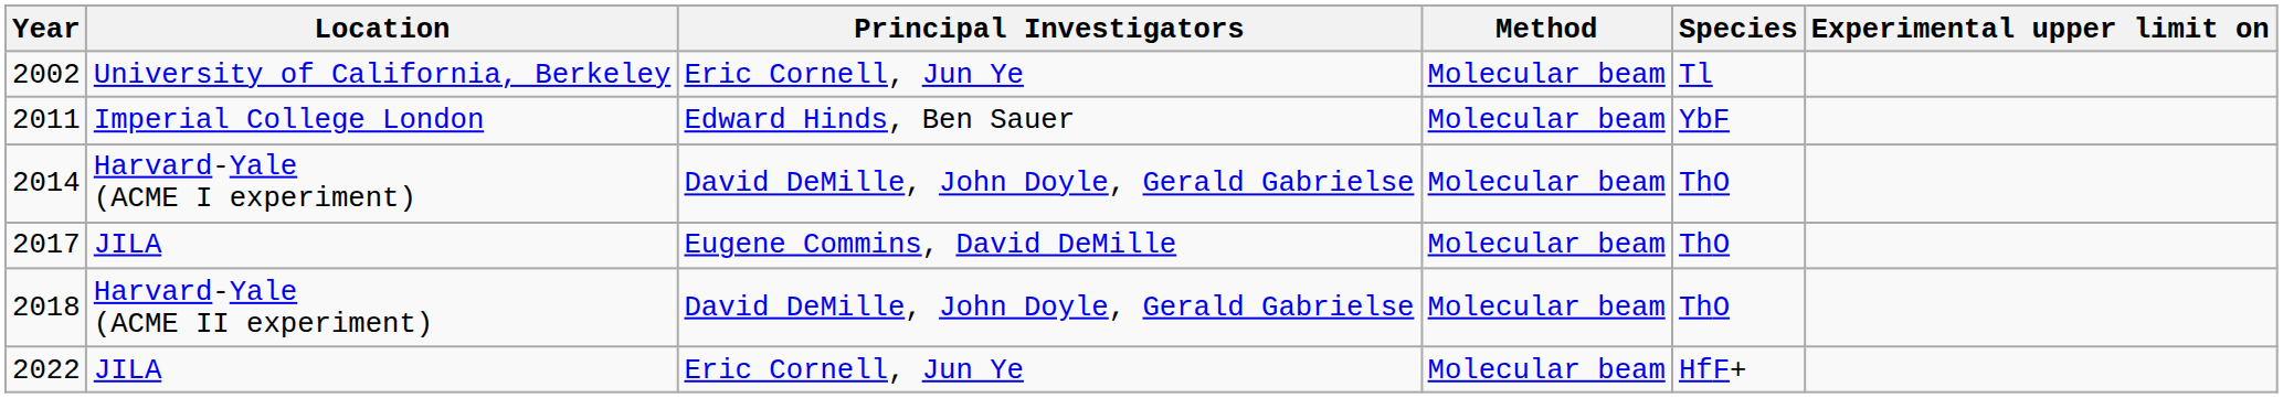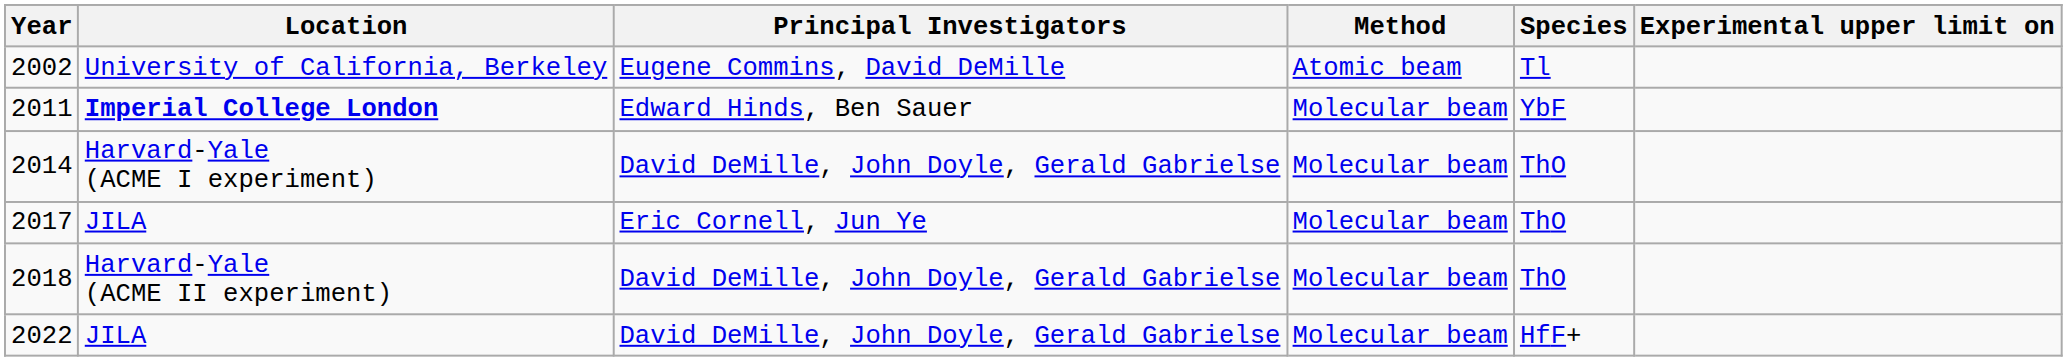2002 | Principal Investigators: Eric Cornell, Jun Ye -> Eugene Commins, David DeMille
2002 | Method: Molecular beam -> Atomic beam
2011 | Location: normal -> bold
2017 | Principal Investigators: Eugene Commins, David DeMille -> Eric Cornell, Jun Ye
2022 | Principal Investigators: Eric Cornell, Jun Ye -> David DeMille, John Doyle, Gerald Gabrielse
